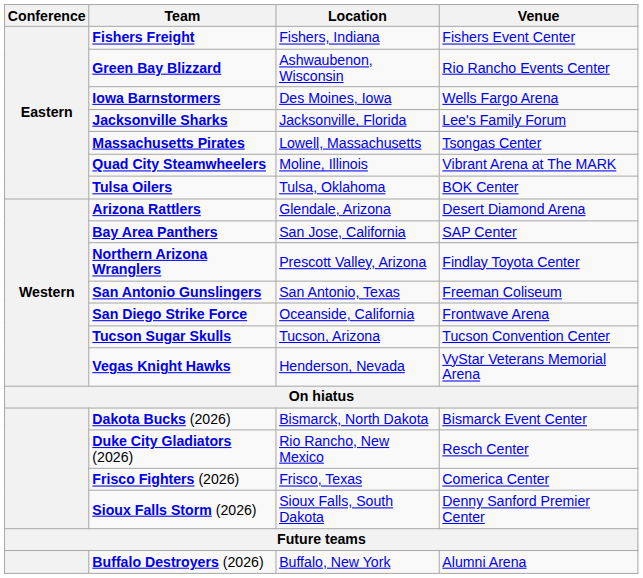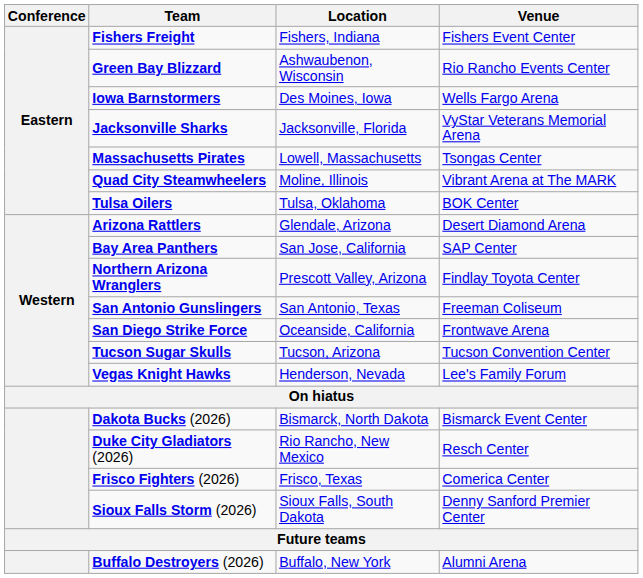Jacksonville Sharks | Venue: Lee's Family Forum -> VyStar Veterans Memorial Arena
Vegas Knight Hawks | Venue: VyStar Veterans Memorial Arena -> Lee's Family Forum
